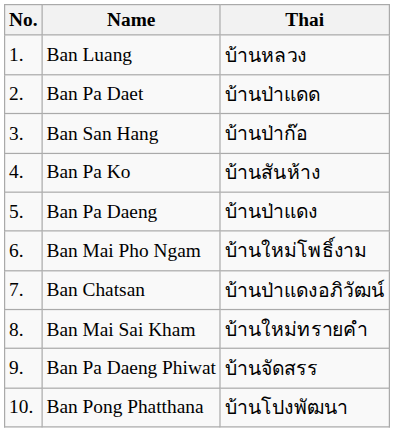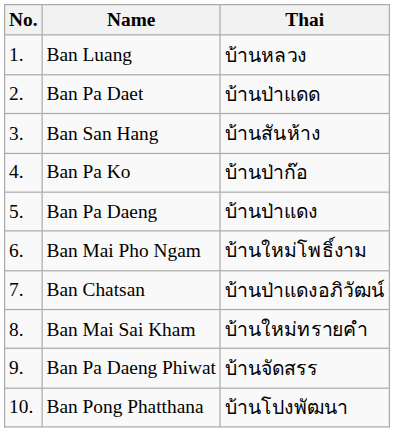Ban San Hang | Thai: บ้านป่าก๊อ -> บ้านสันห้าง
Ban Pa Ko | Thai: บ้านสันห้าง -> บ้านป่าก๊อ
